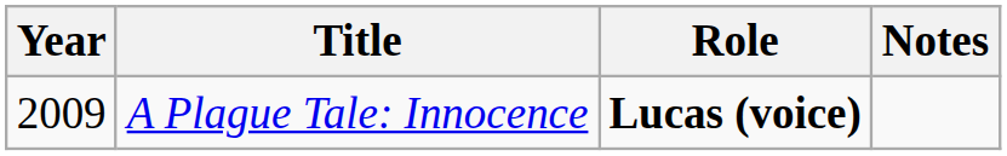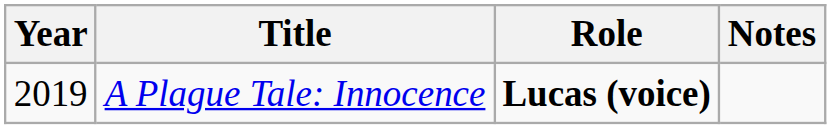A Plague Tale: Innocence | Year: 2009 -> 2019
